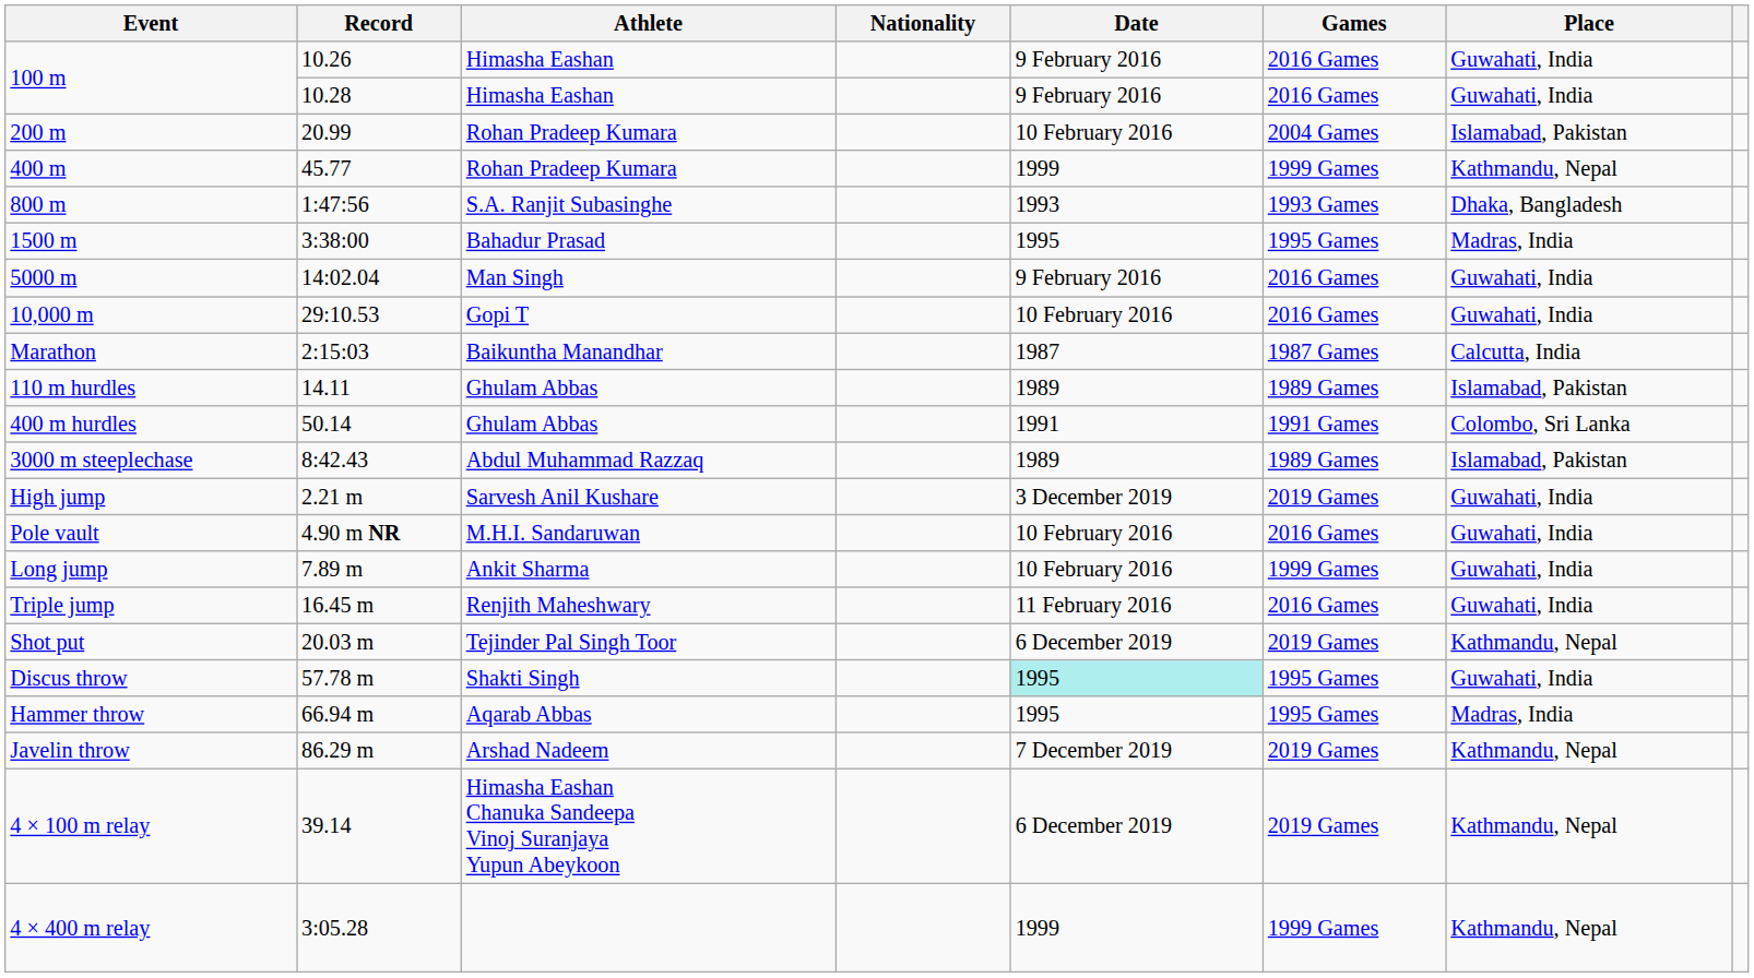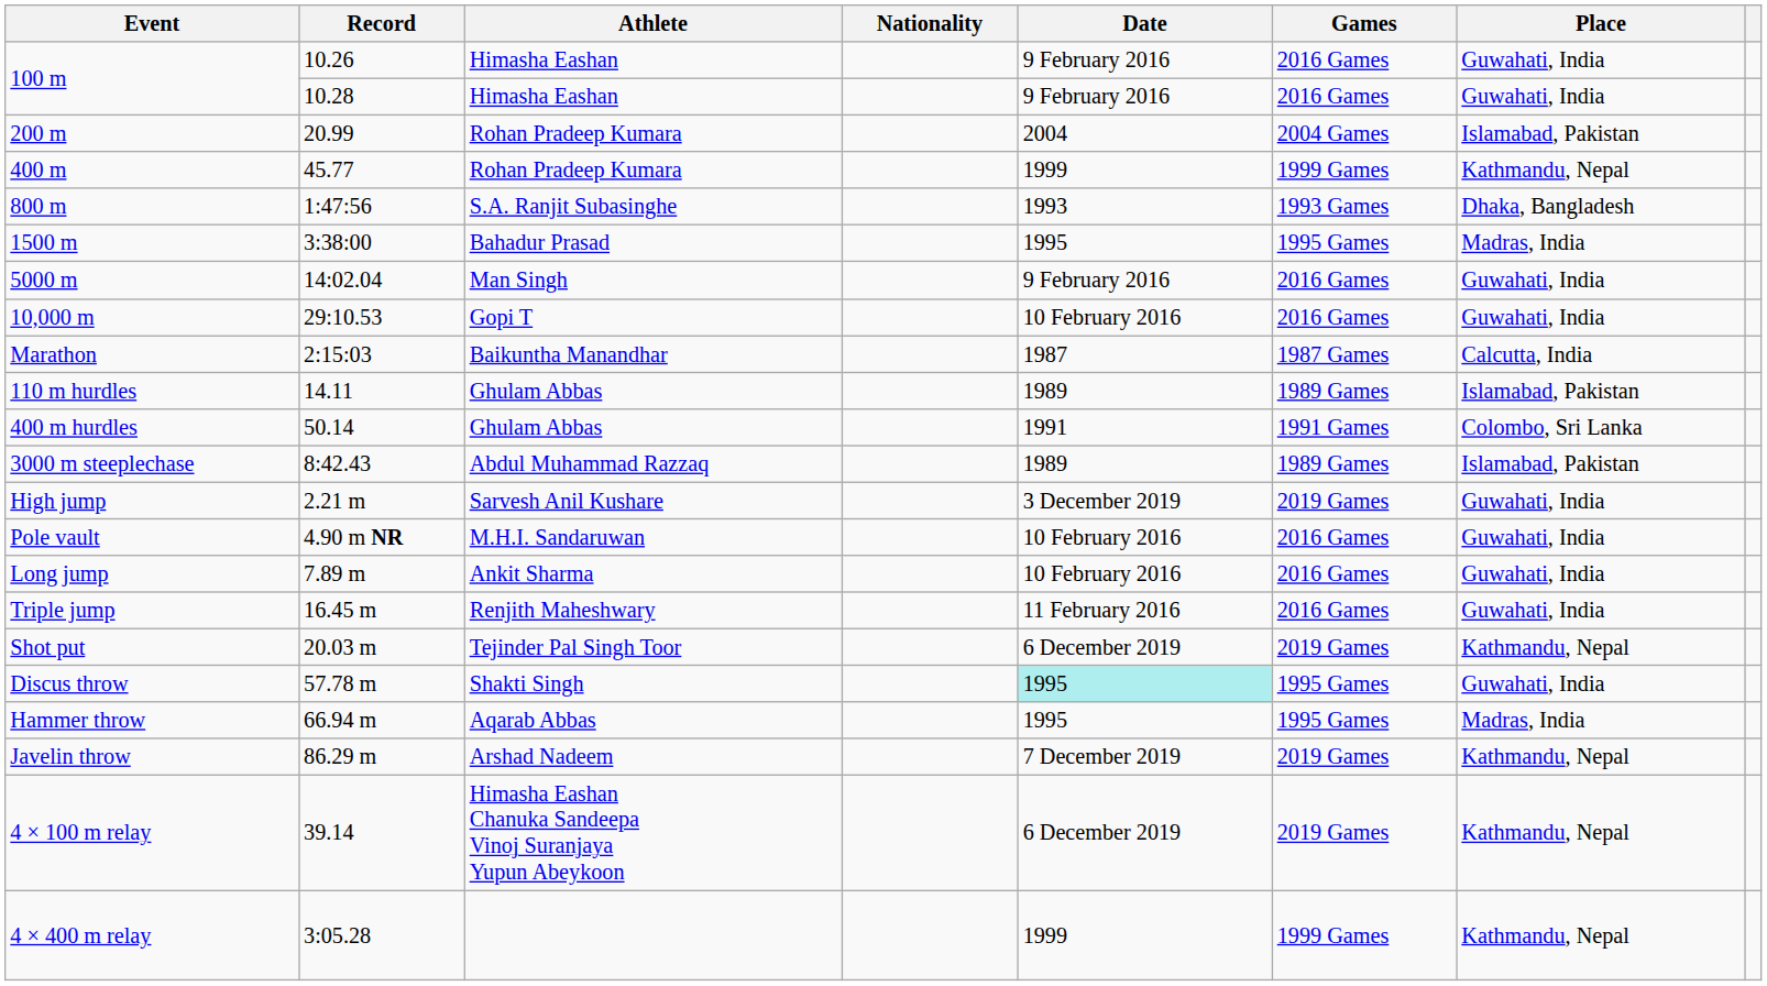200 m | Date: 10 February 2016 -> 2004
Long jump | Games: 1999 Games -> 2016 Games
